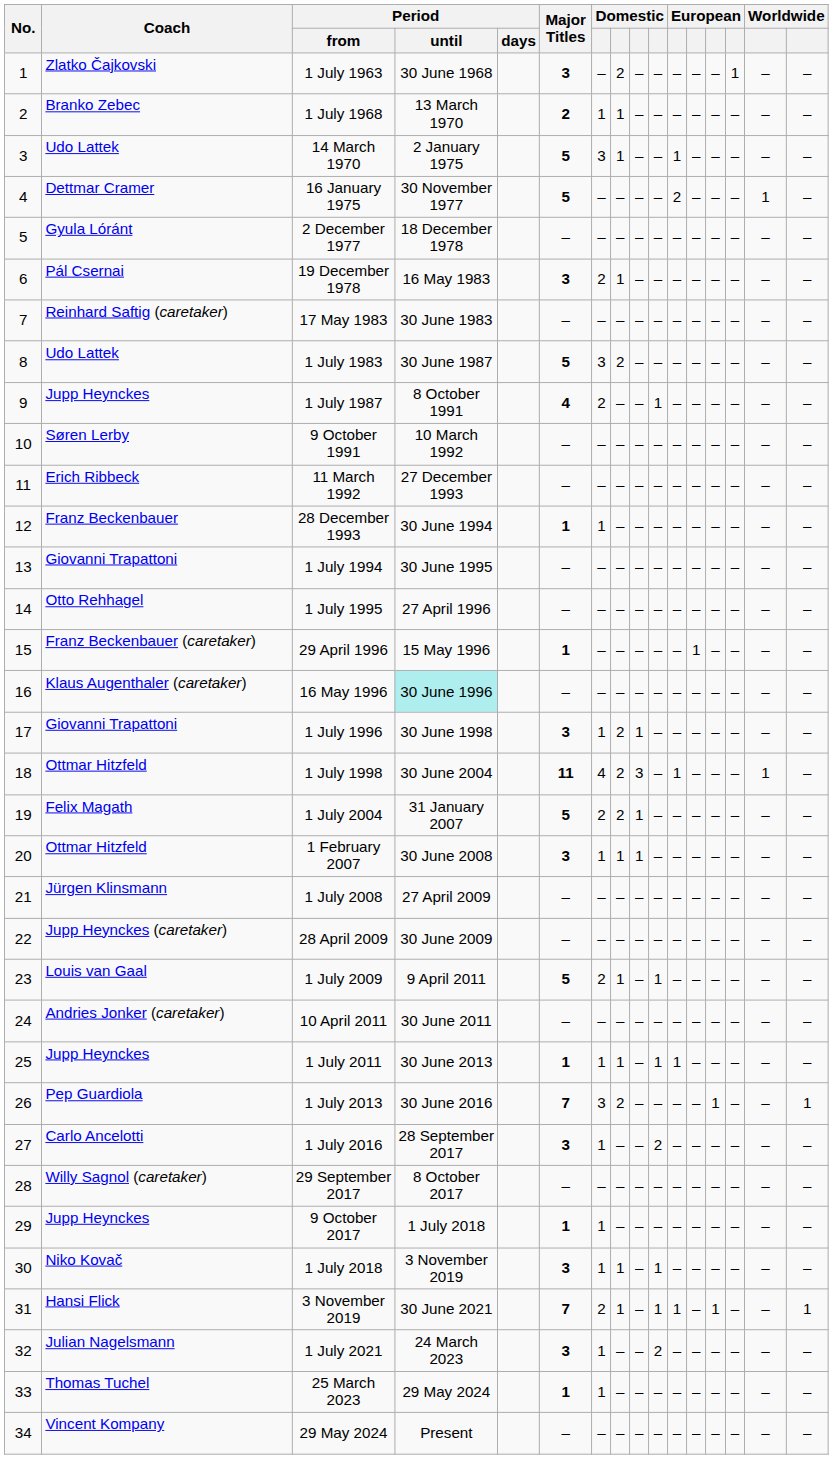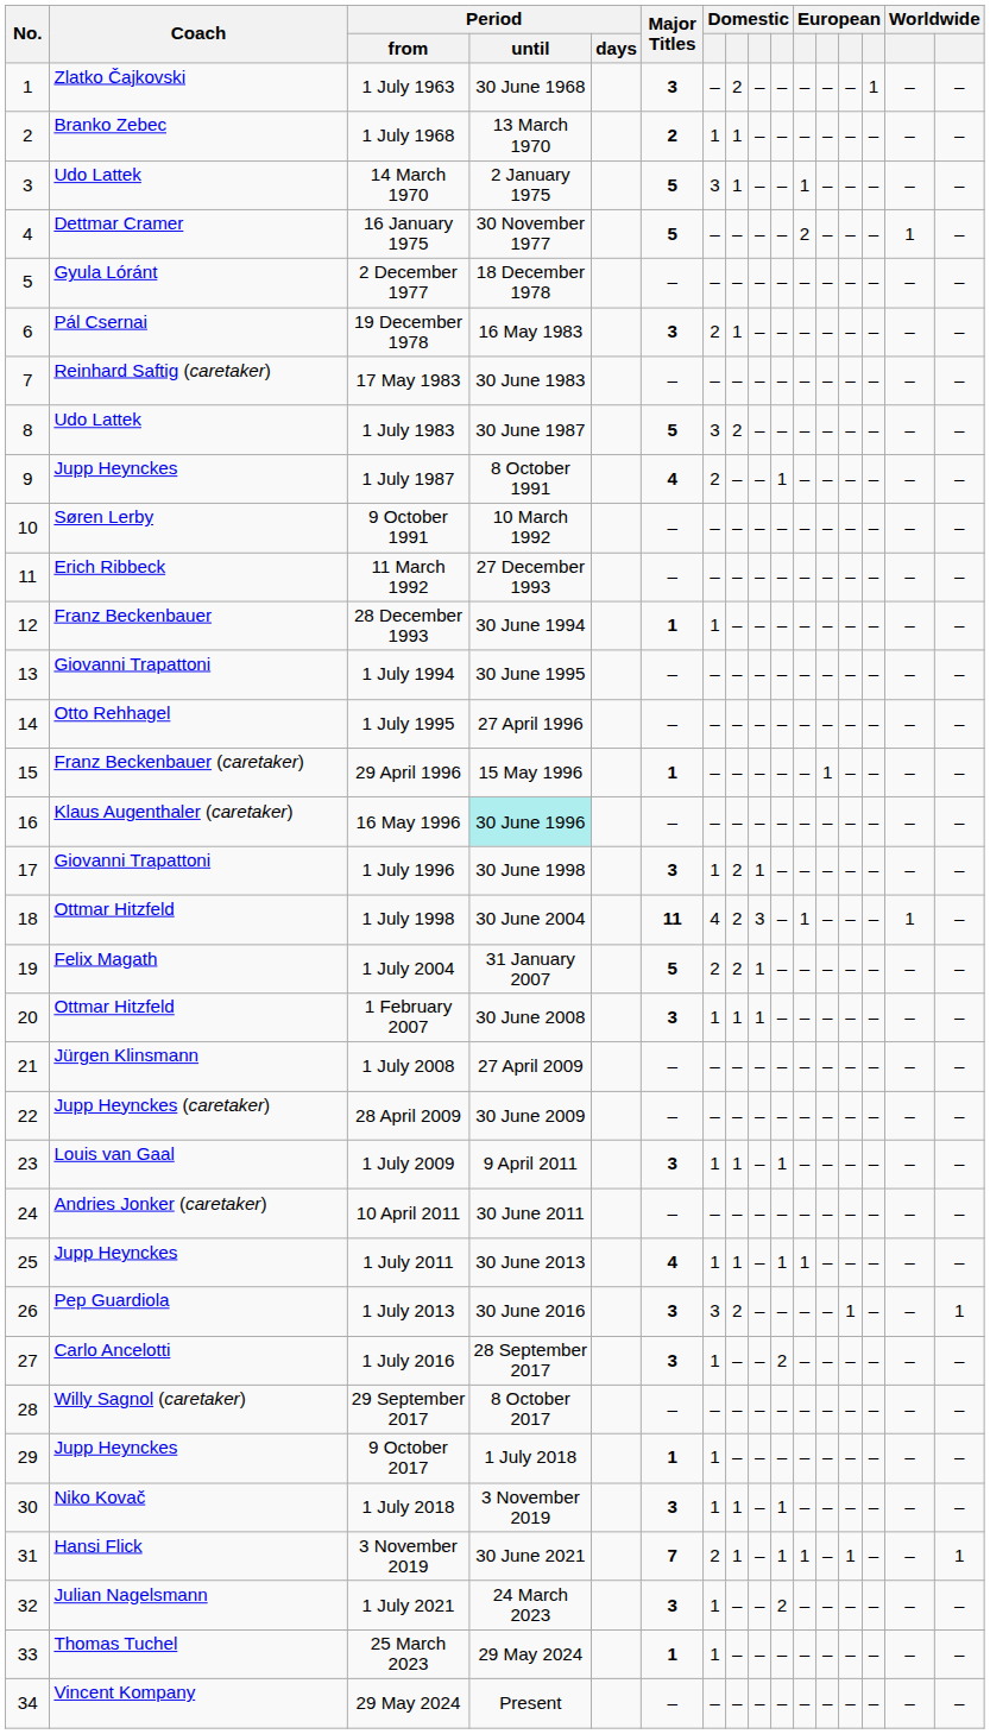1 July 2009 | Major Titles: 5 -> 3
1 July 2009 | column 7: 2 -> 1
1 July 2011 | Major Titles: 1 -> 4
1 July 2013 | Major Titles: 7 -> 3
